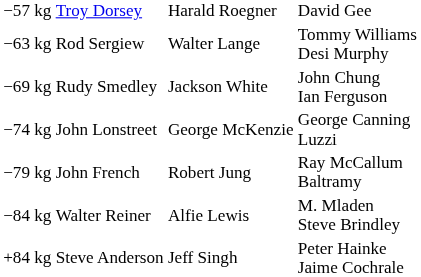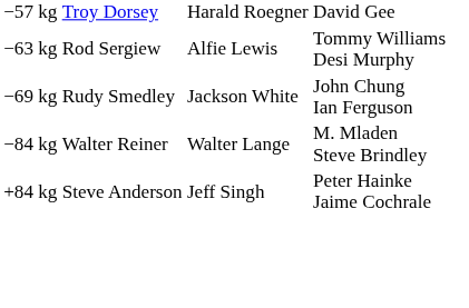−63 kg | column 3: Walter Lange -> Alfie Lewis
- row: −74 kg | John Lonstreet | George McKenzie | George Canning Luzzi
- row: −79 kg | John French | Robert Jung | Ray McCallum Baltramy
−84 kg | column 3: Alfie Lewis -> Walter Lange
